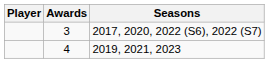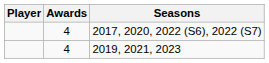2017, 2020, 2022 (S6), 2022 (S7) | Awards: 3 -> 4
